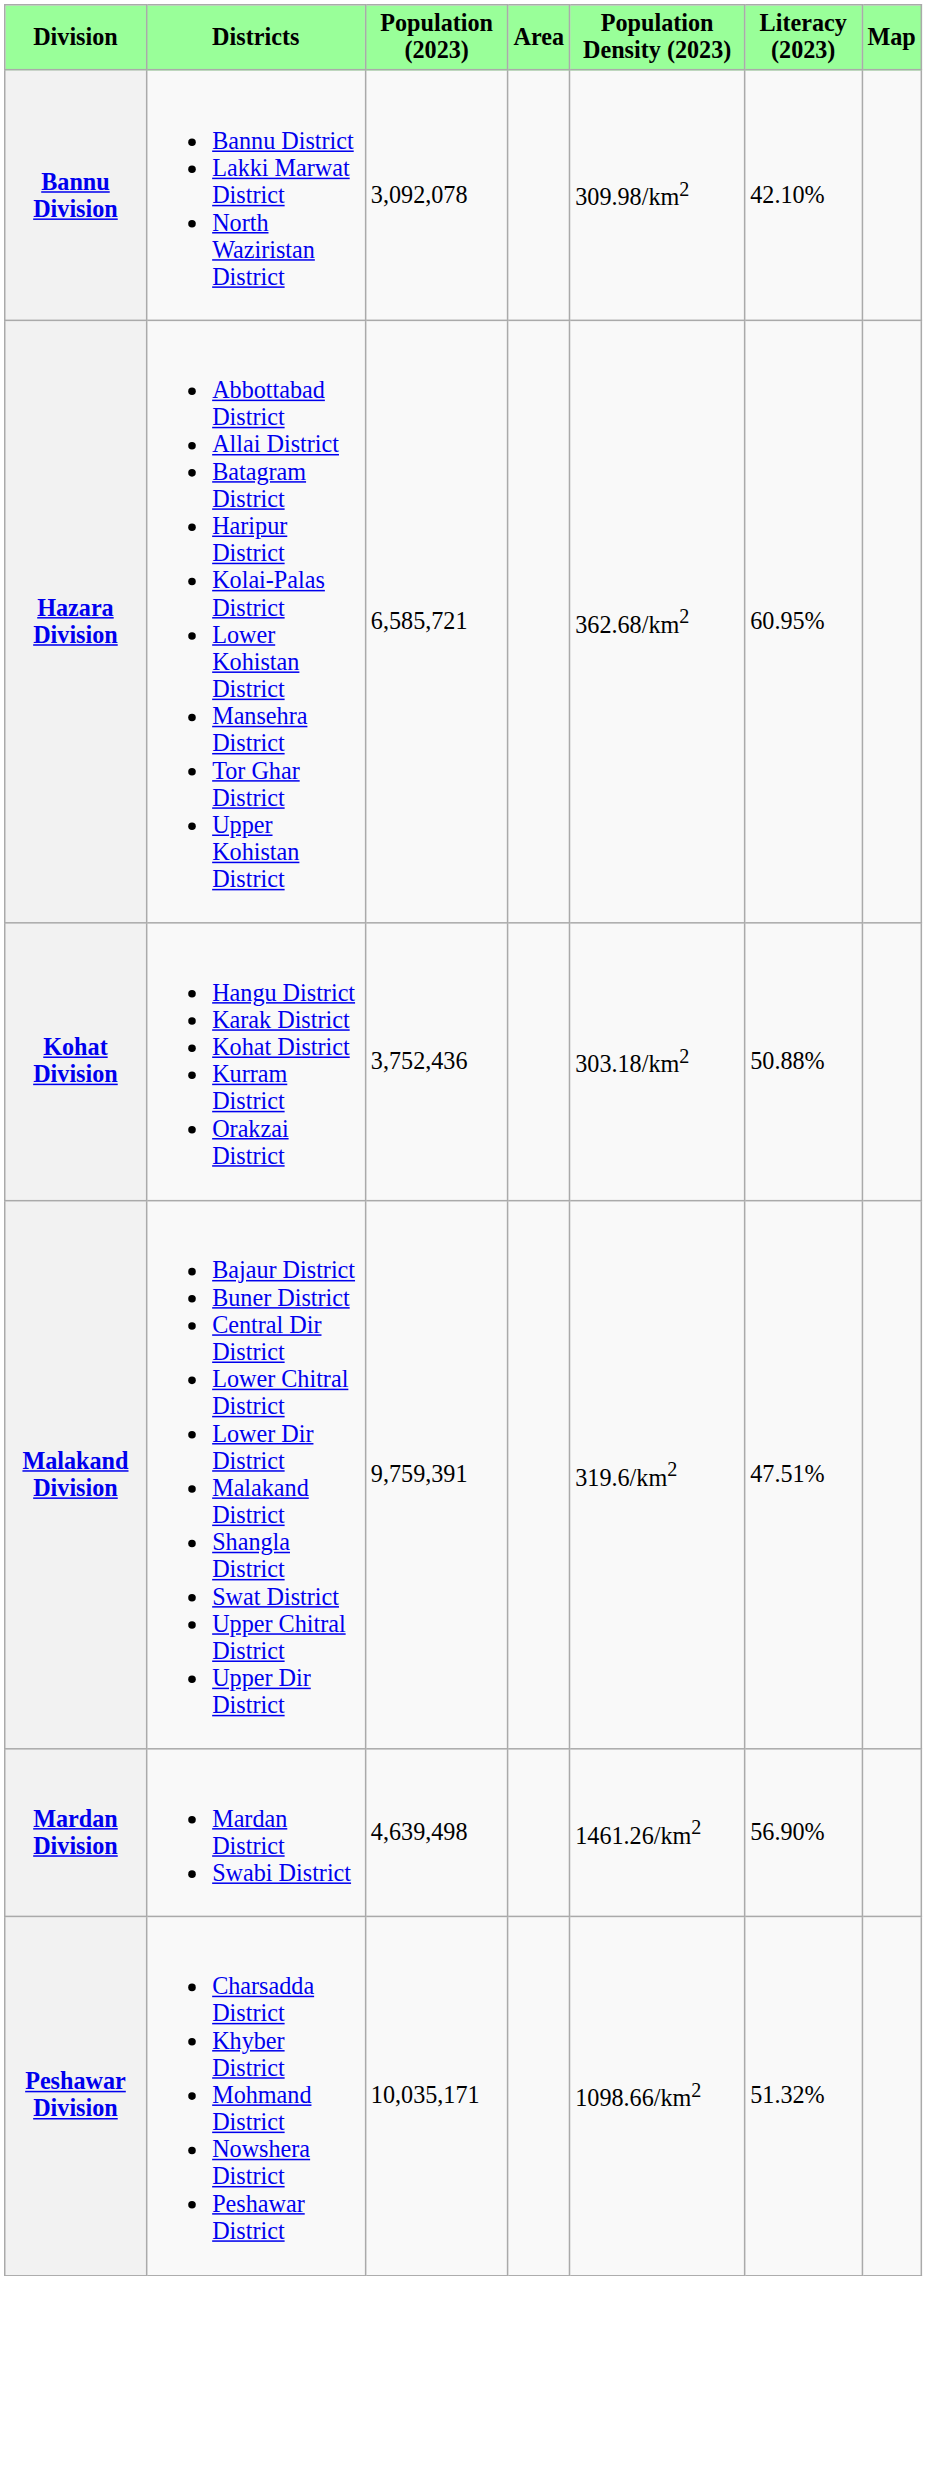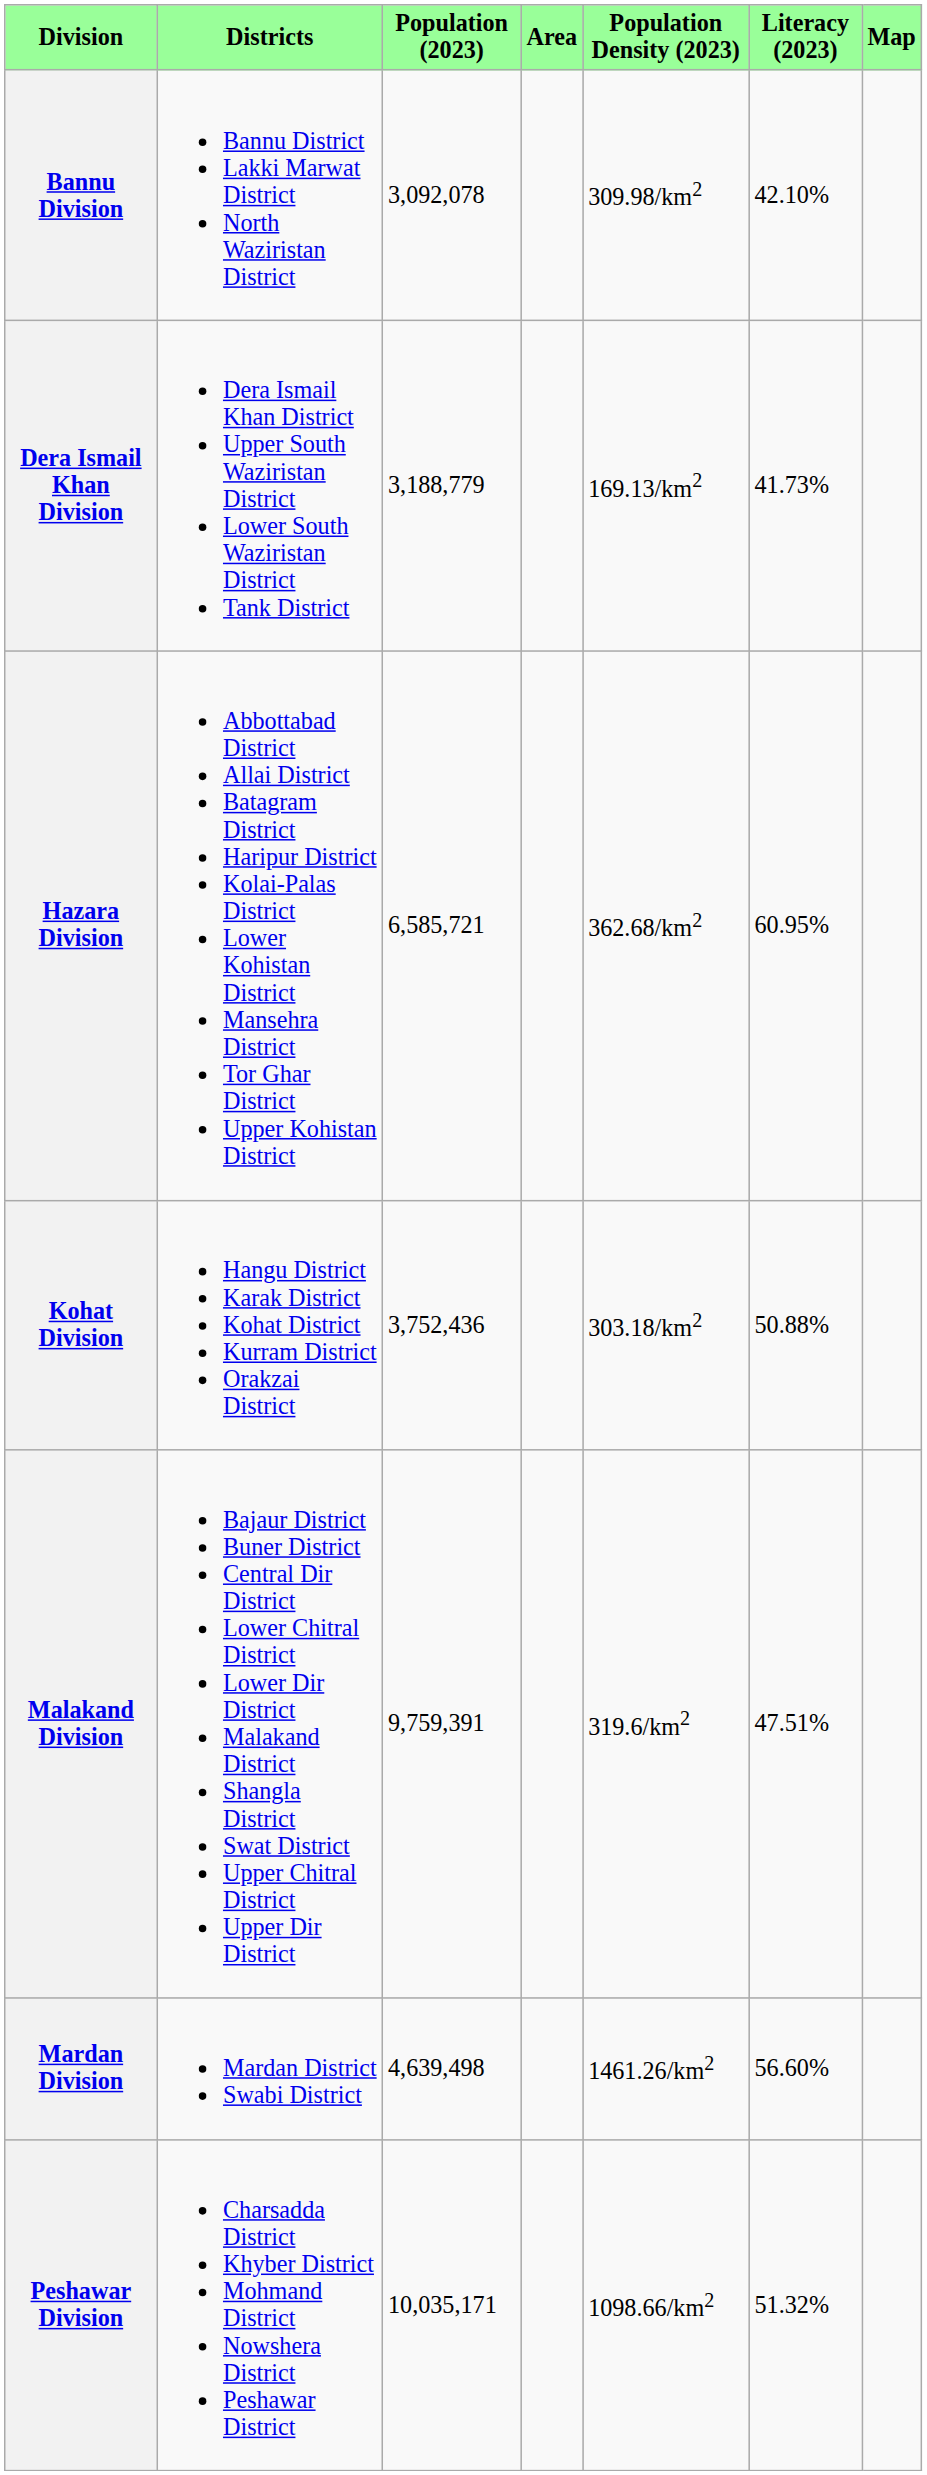+ row: Dera Ismail Khan Division | Dera Ismail Khan District Upper South Waziristan District Lower South Waziristan District Tank District | 3,188,779 | 169.13/km2 | 41.73%
Mardan Division | Literacy (2023): 56.90% -> 56.60%
